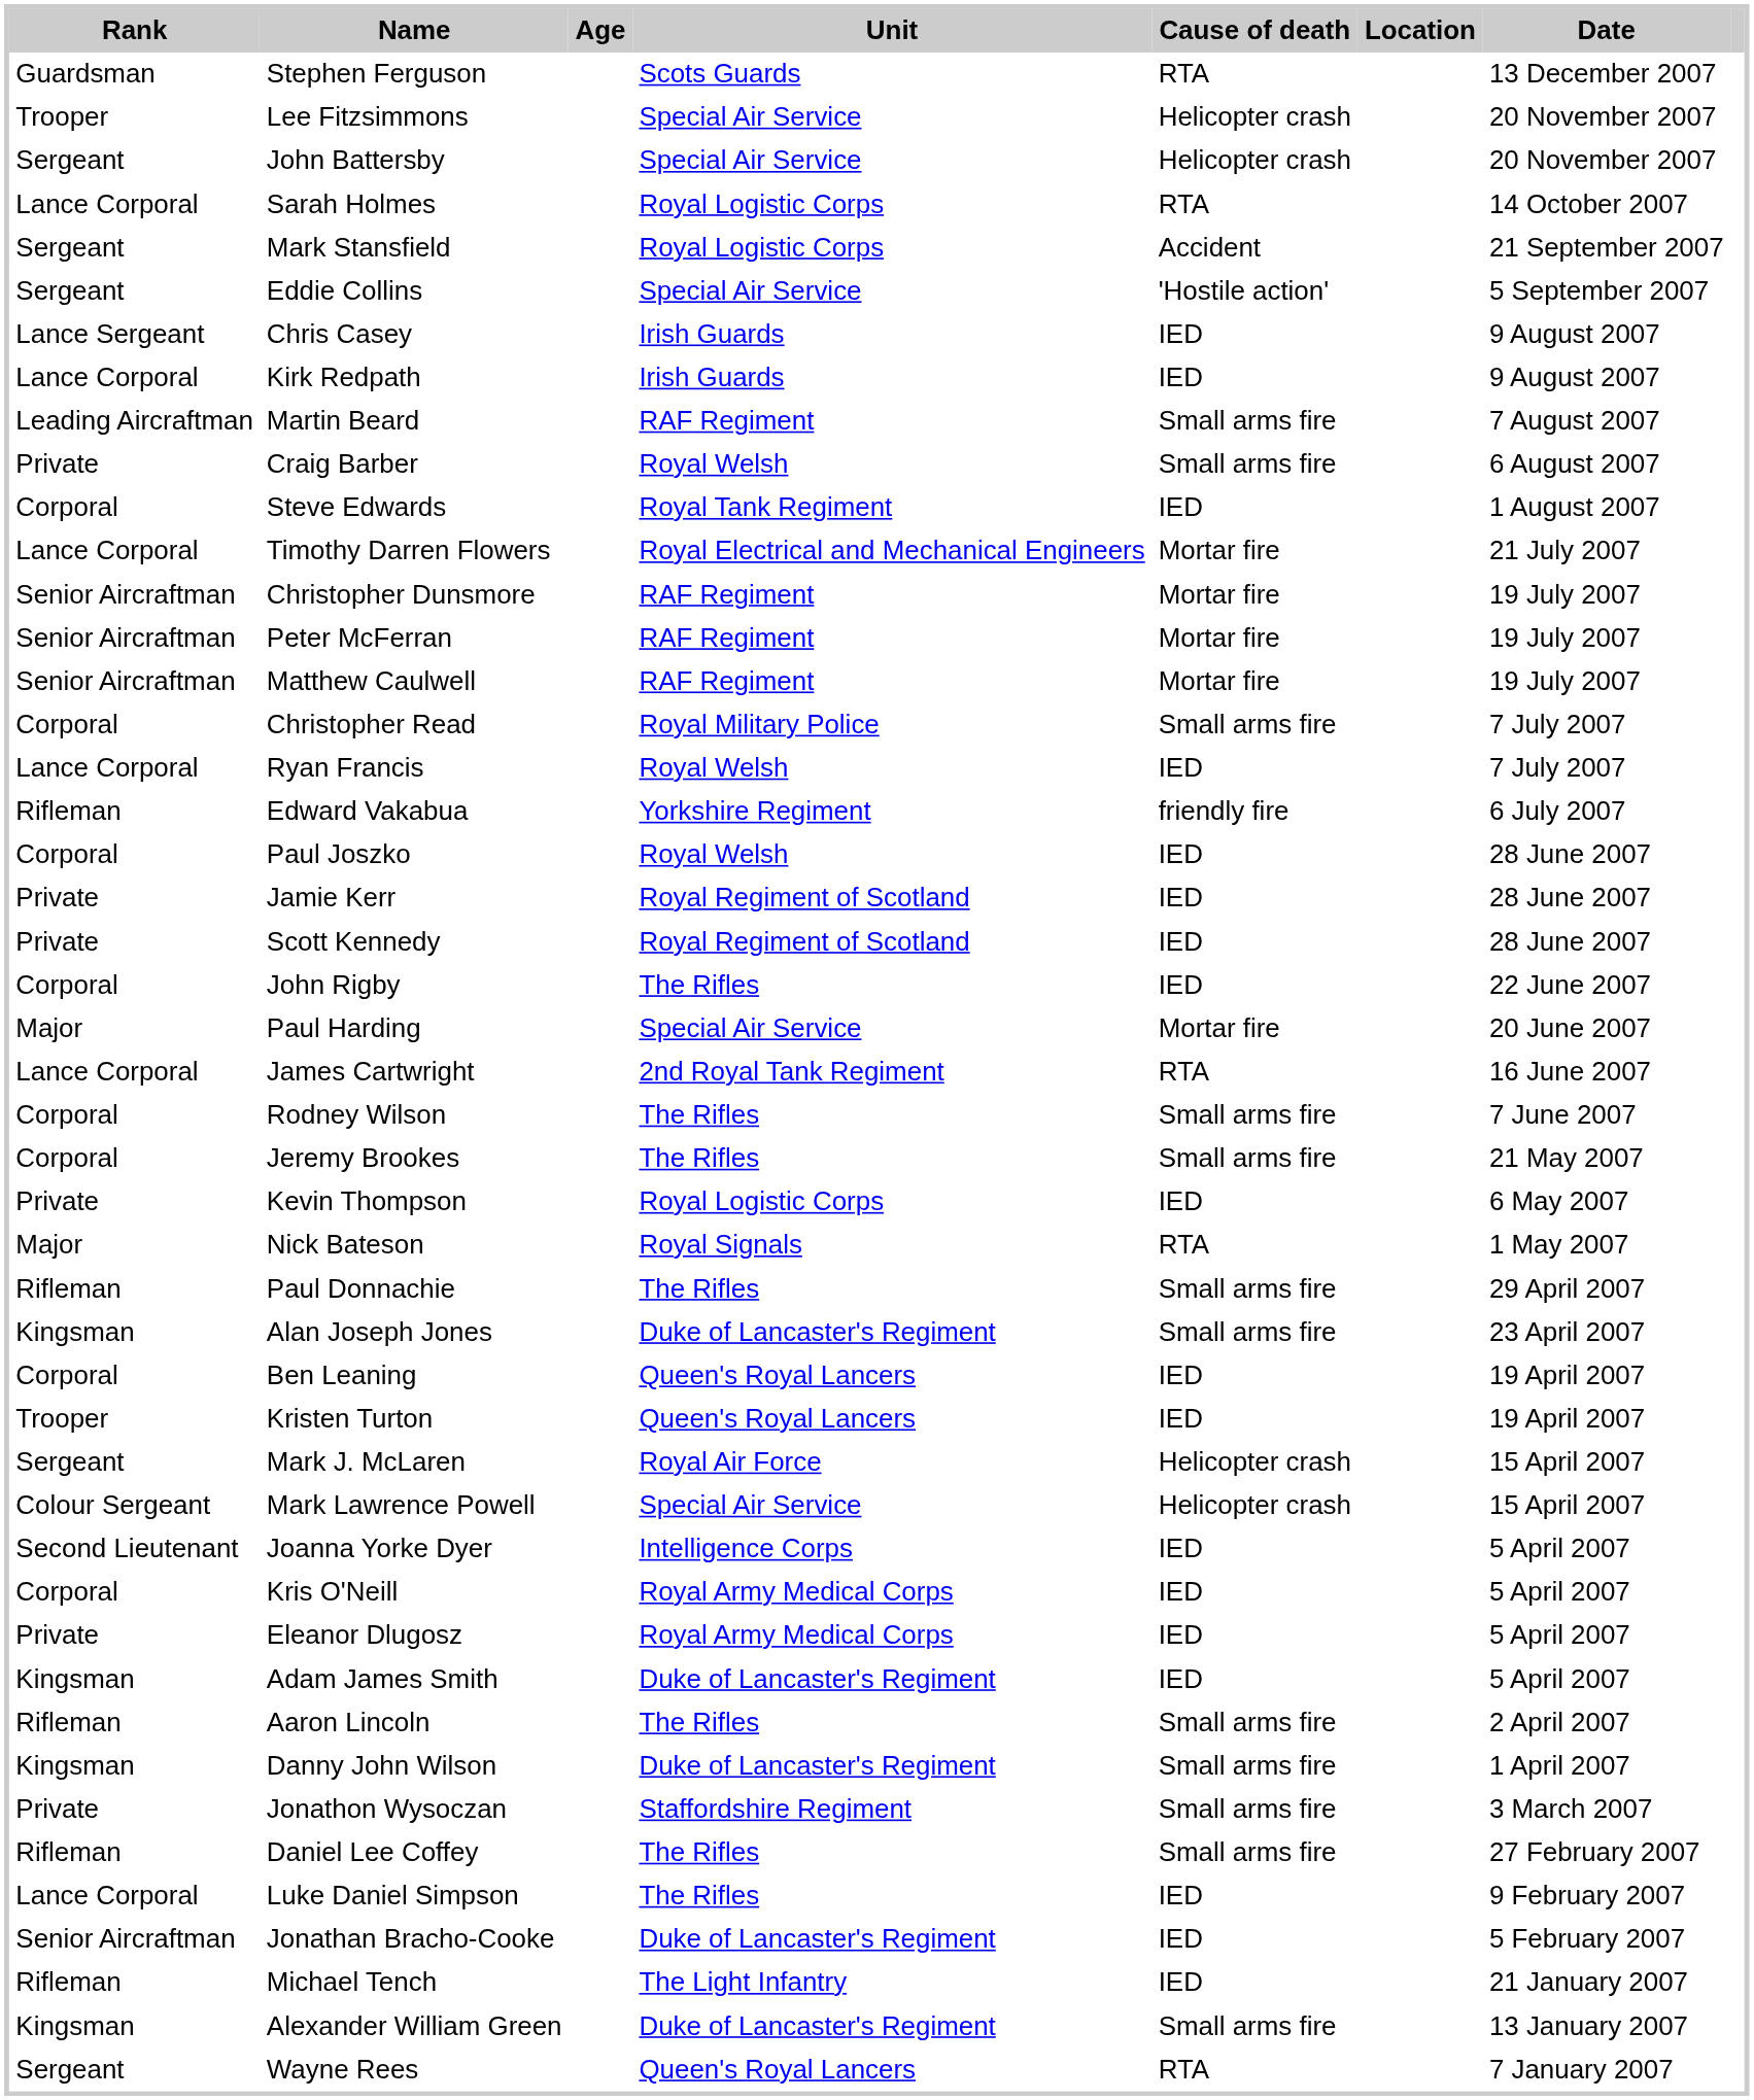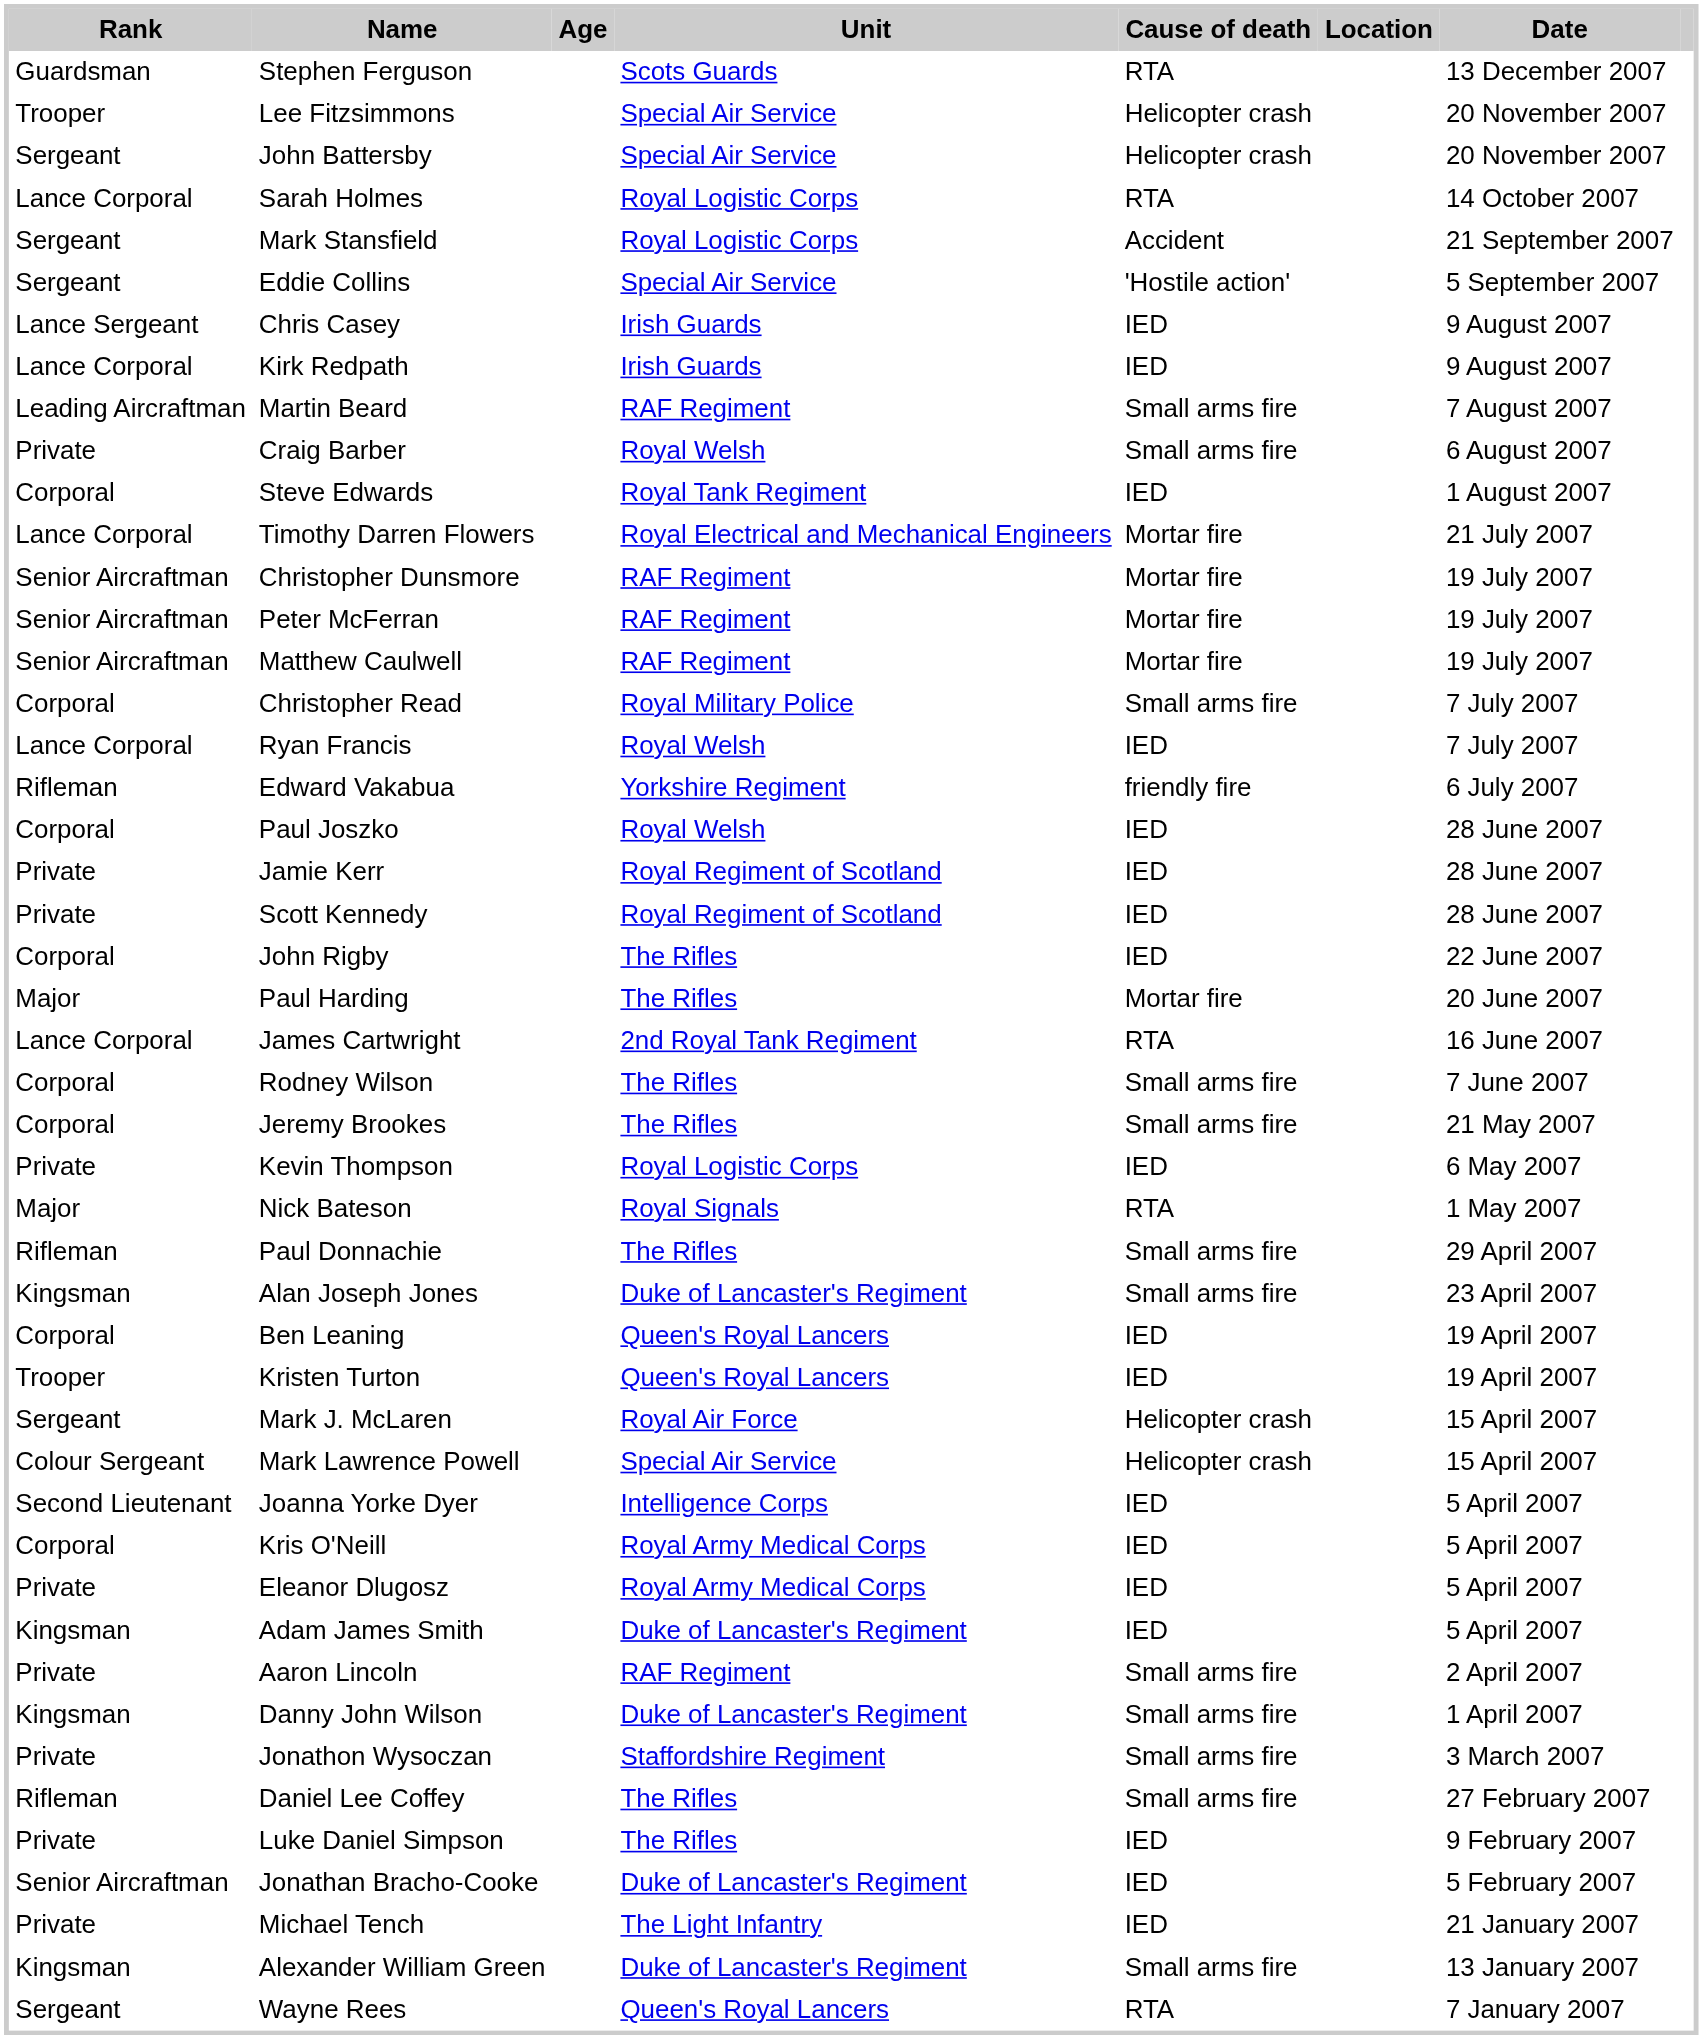Paul Harding | Unit: Special Air Service -> The Rifles
Aaron Lincoln | Rank: Rifleman -> Private
Aaron Lincoln | Unit: The Rifles -> RAF Regiment
Luke Daniel Simpson | Rank: Lance Corporal -> Private
Michael Tench | Rank: Rifleman -> Private
